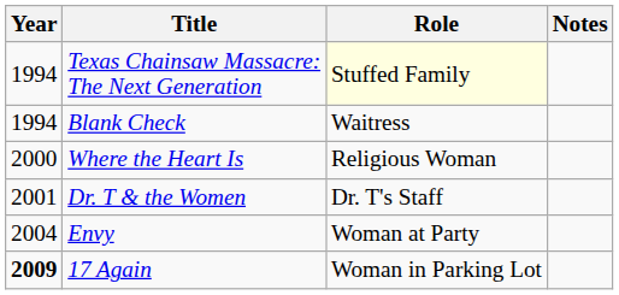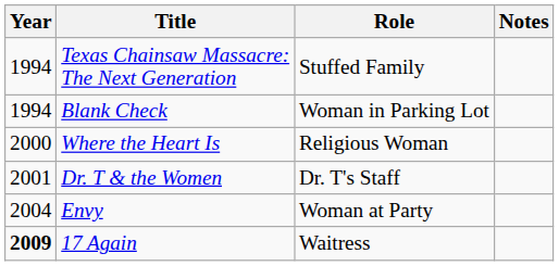Texas Chainsaw Massacre: The Next Generation | Role: lightyellow background -> no background
Blank Check | Role: Waitress -> Woman in Parking Lot
17 Again | Role: Woman in Parking Lot -> Waitress
